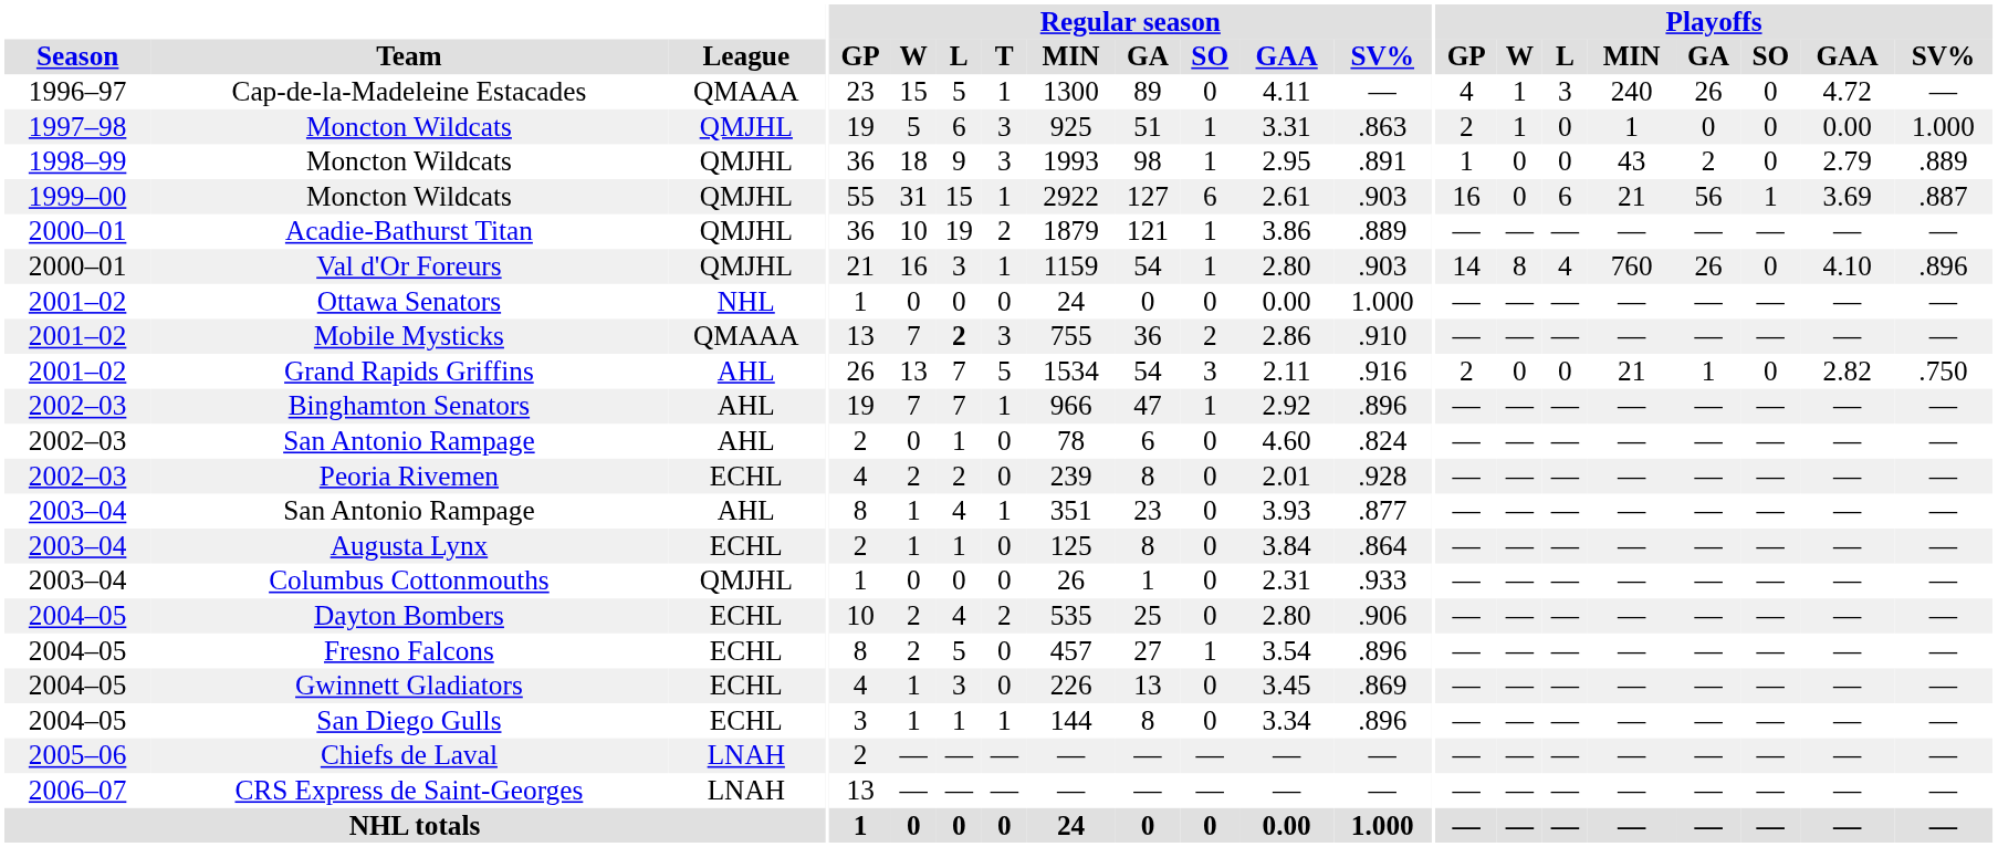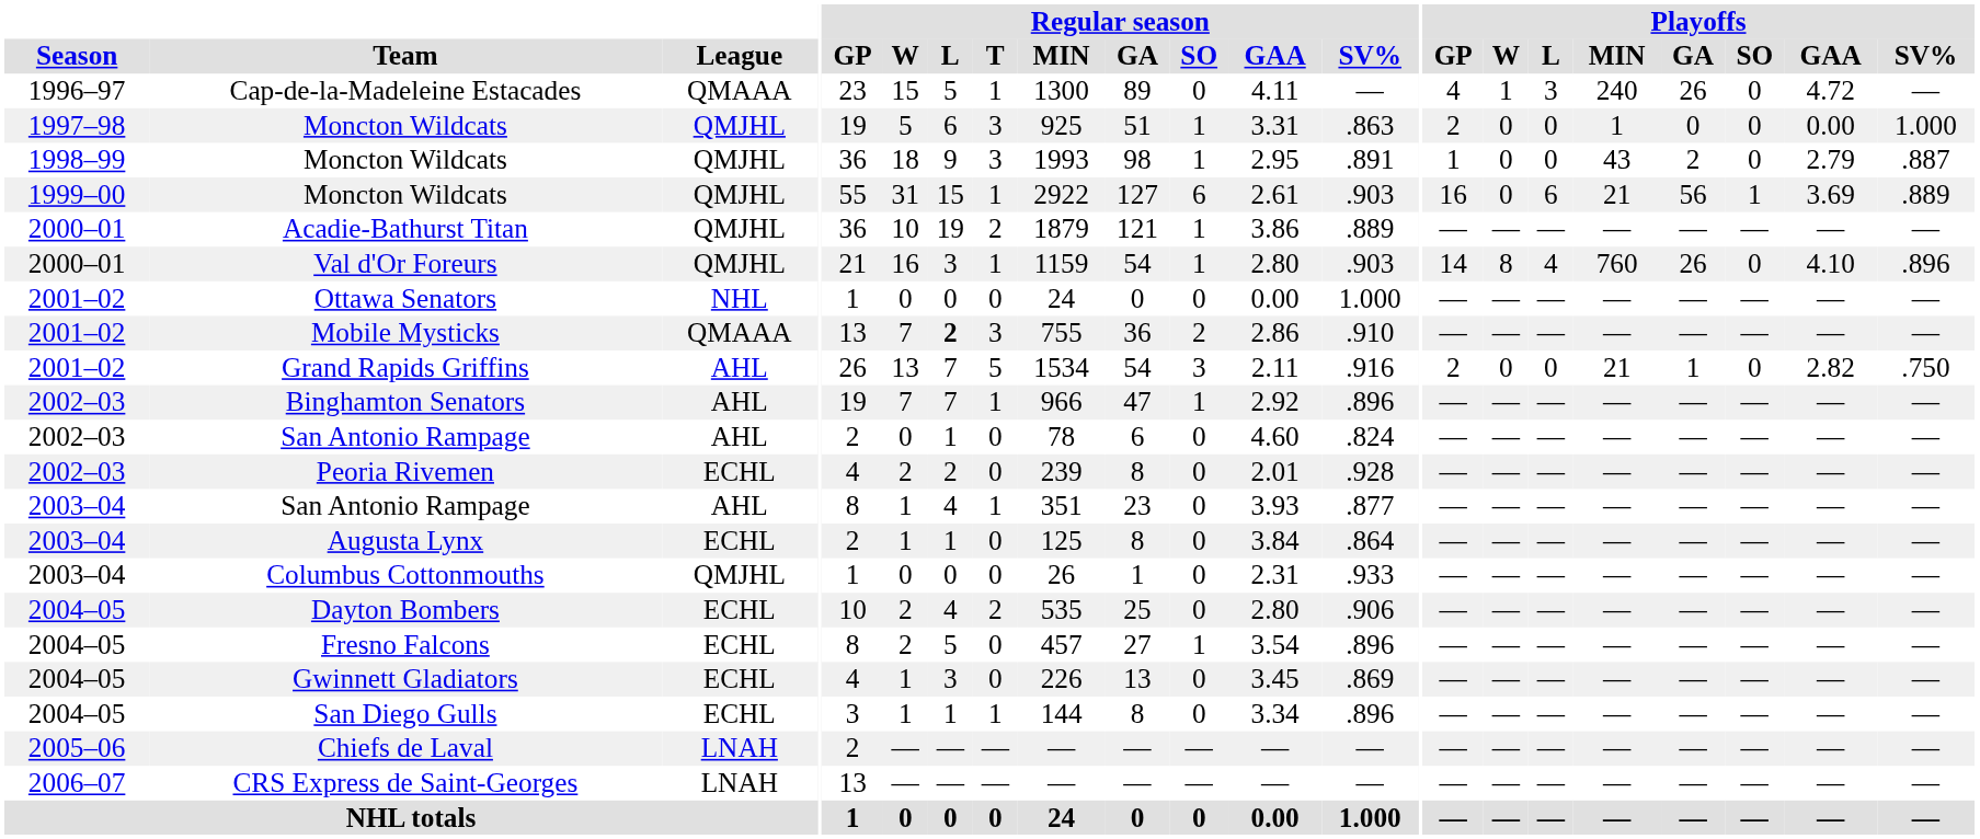1997–98 / Moncton Wildcats | Playoffs / W: 1 -> 0
1998–99 / Moncton Wildcats | Playoffs / SV%: .889 -> .887
1999–00 / Moncton Wildcats | Playoffs / SV%: .887 -> .889
